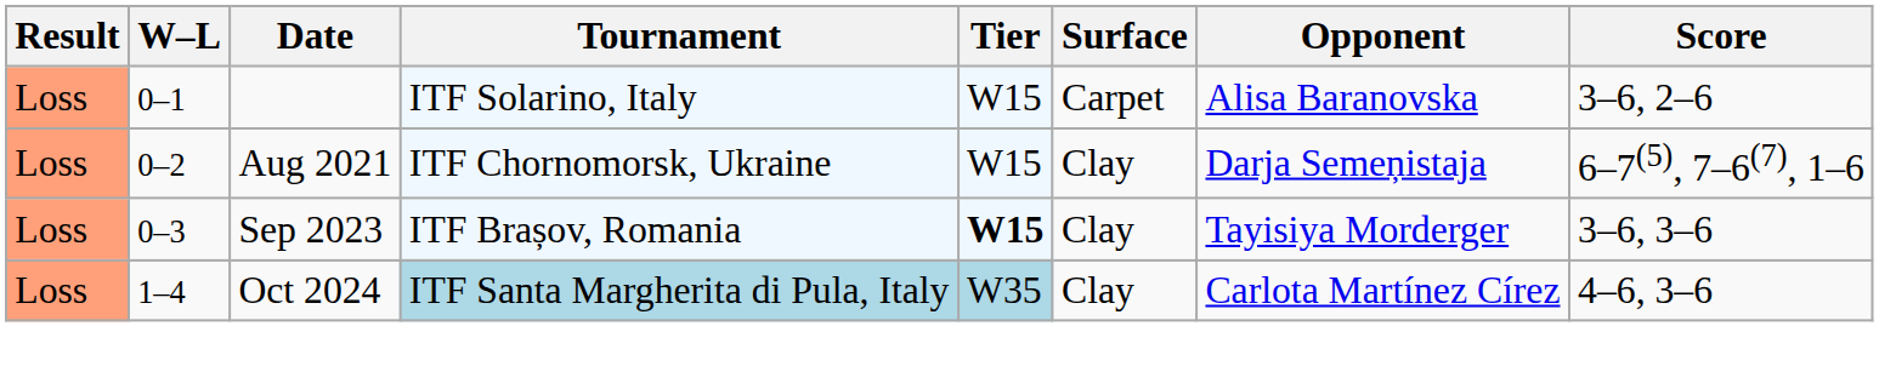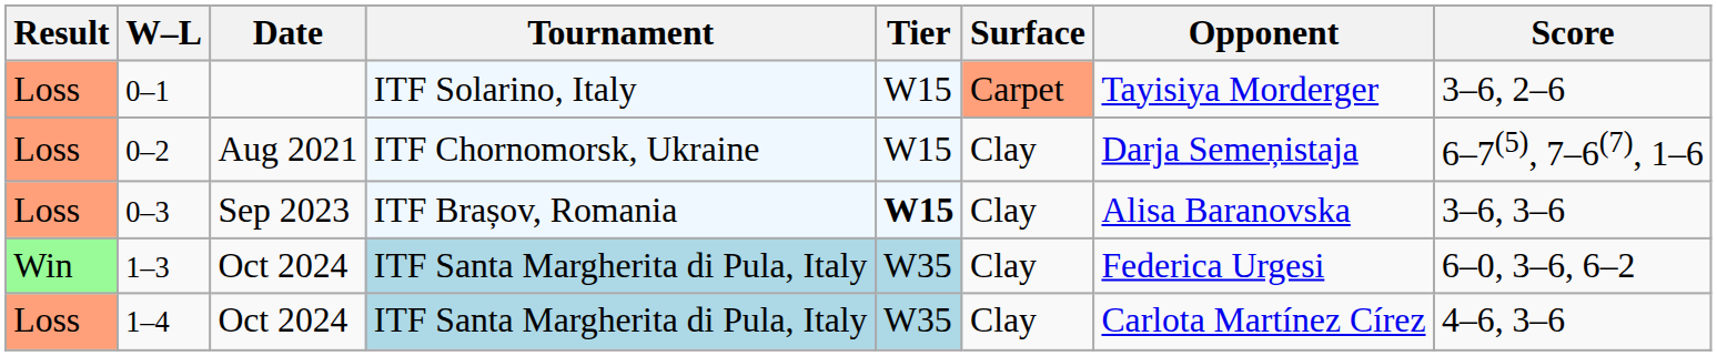0–1 | Surface: no background -> lightsalmon background
0–1 | Opponent: Alisa Baranovska -> Tayisiya Morderger
0–3 | Opponent: Tayisiya Morderger -> Alisa Baranovska
+ row: Win | 1–3 | Oct 2024 | ITF Santa Margherita di Pula, Italy | W35 | Clay | Federica Urgesi | 6–0, 3–6, 6–2
